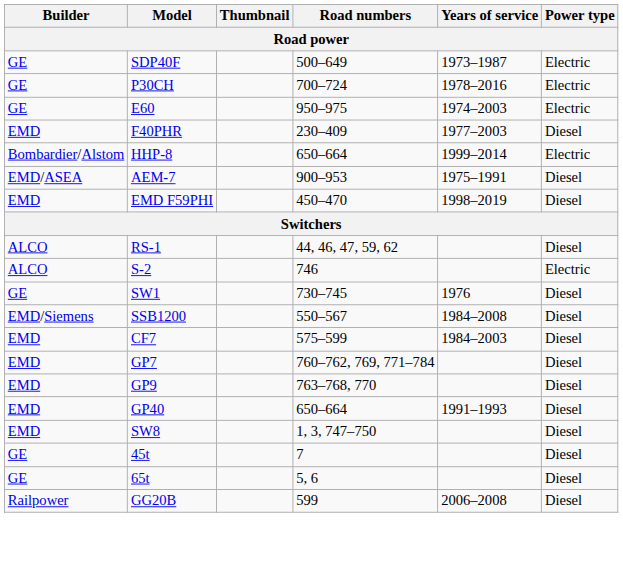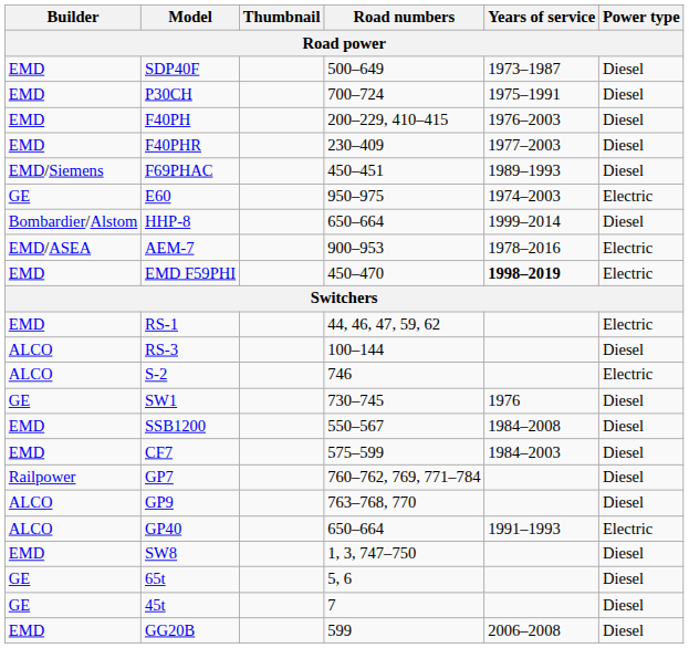SDP40F | Builder: GE -> EMD
SDP40F | Power type: Electric -> Diesel
P30CH | Builder: GE -> EMD
P30CH | Years of service: 1978–2016 -> 1975–1991
P30CH | Power type: Electric -> Diesel
+ row: EMD | F40PH | 200–229, 410–415 | 1976–2003 | Diesel
rows swapped: F40PHR <-> E60
+ row: EMD/Siemens | F69PHAC | 450–451 | 1989–1993 | Diesel
HHP-8 | Power type: Electric -> Diesel
AEM-7 | Years of service: 1975–1991 -> 1978–2016
AEM-7 | Power type: Diesel -> Electric
EMD F59PHI | Years of service: normal -> bold
EMD F59PHI | Power type: Diesel -> Electric
RS-1 | Builder: ALCO -> EMD
RS-1 | Power type: Diesel -> Electric
+ row: ALCO | RS-3 | 100–144 | Diesel
SSB1200 | Builder: EMD/Siemens -> EMD
GP7 | Builder: EMD -> Railpower
GP9 | Builder: EMD -> ALCO
GP40 | Builder: EMD -> ALCO
GP40 | Power type: Diesel -> Electric
rows swapped: 45t <-> 65t
GG20B | Builder: Railpower -> EMD
